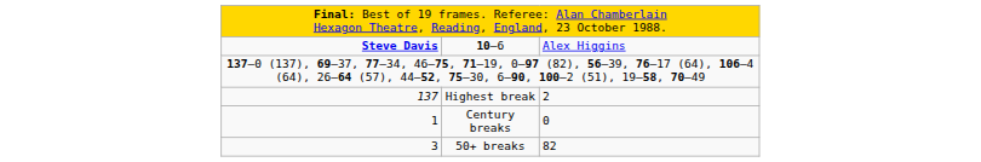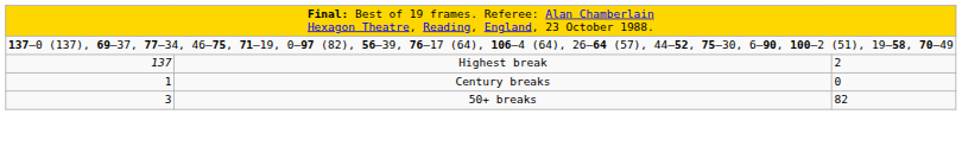- row: Steve Davis | 10–6 | Alex Higgins
